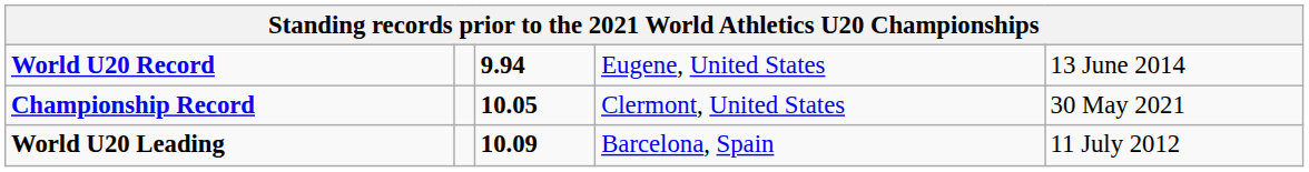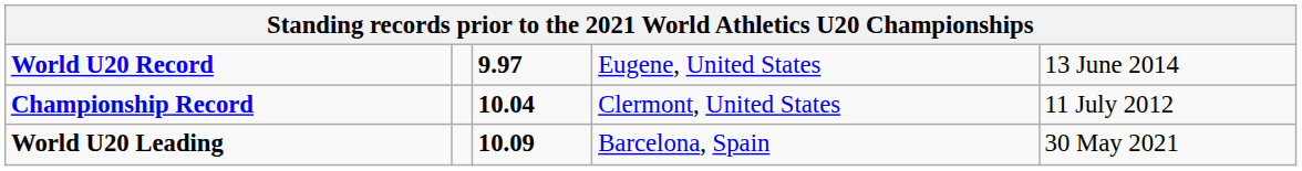World U20 Record | column 3: 9.94 -> 9.97
Championship Record | column 3: 10.05 -> 10.04
Championship Record | column 5: 30 May 2021 -> 11 July 2012
World U20 Leading | column 5: 11 July 2012 -> 30 May 2021
